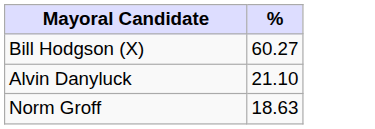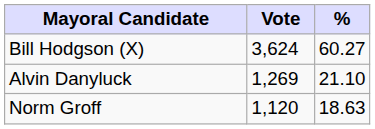+ column: Vote | 3,624 | 1,269 | 1,120
